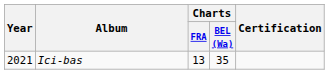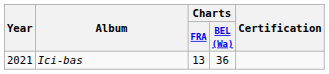Ici-bas | Charts / BEL (Wa): 35 -> 36
